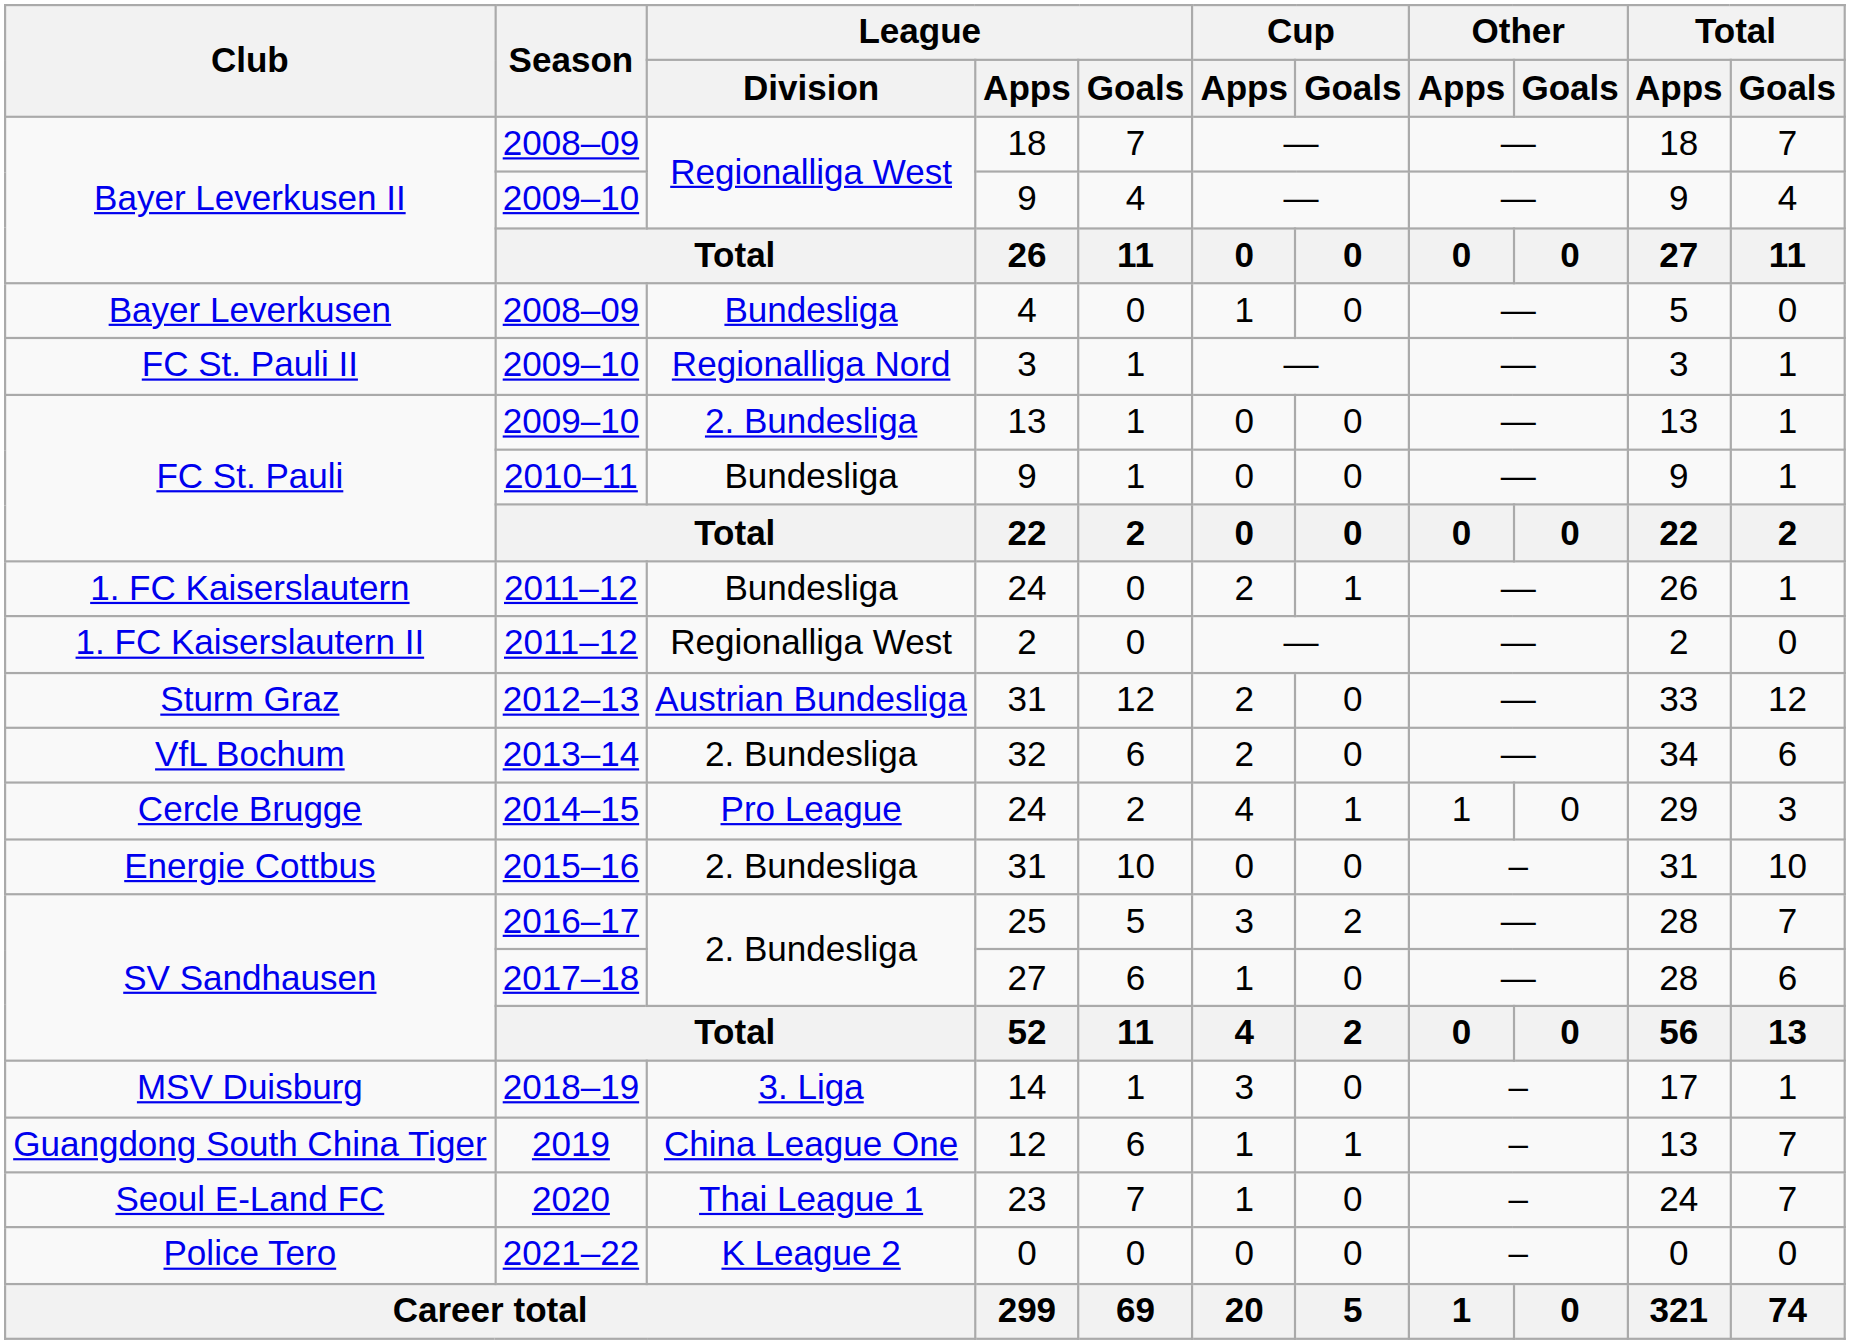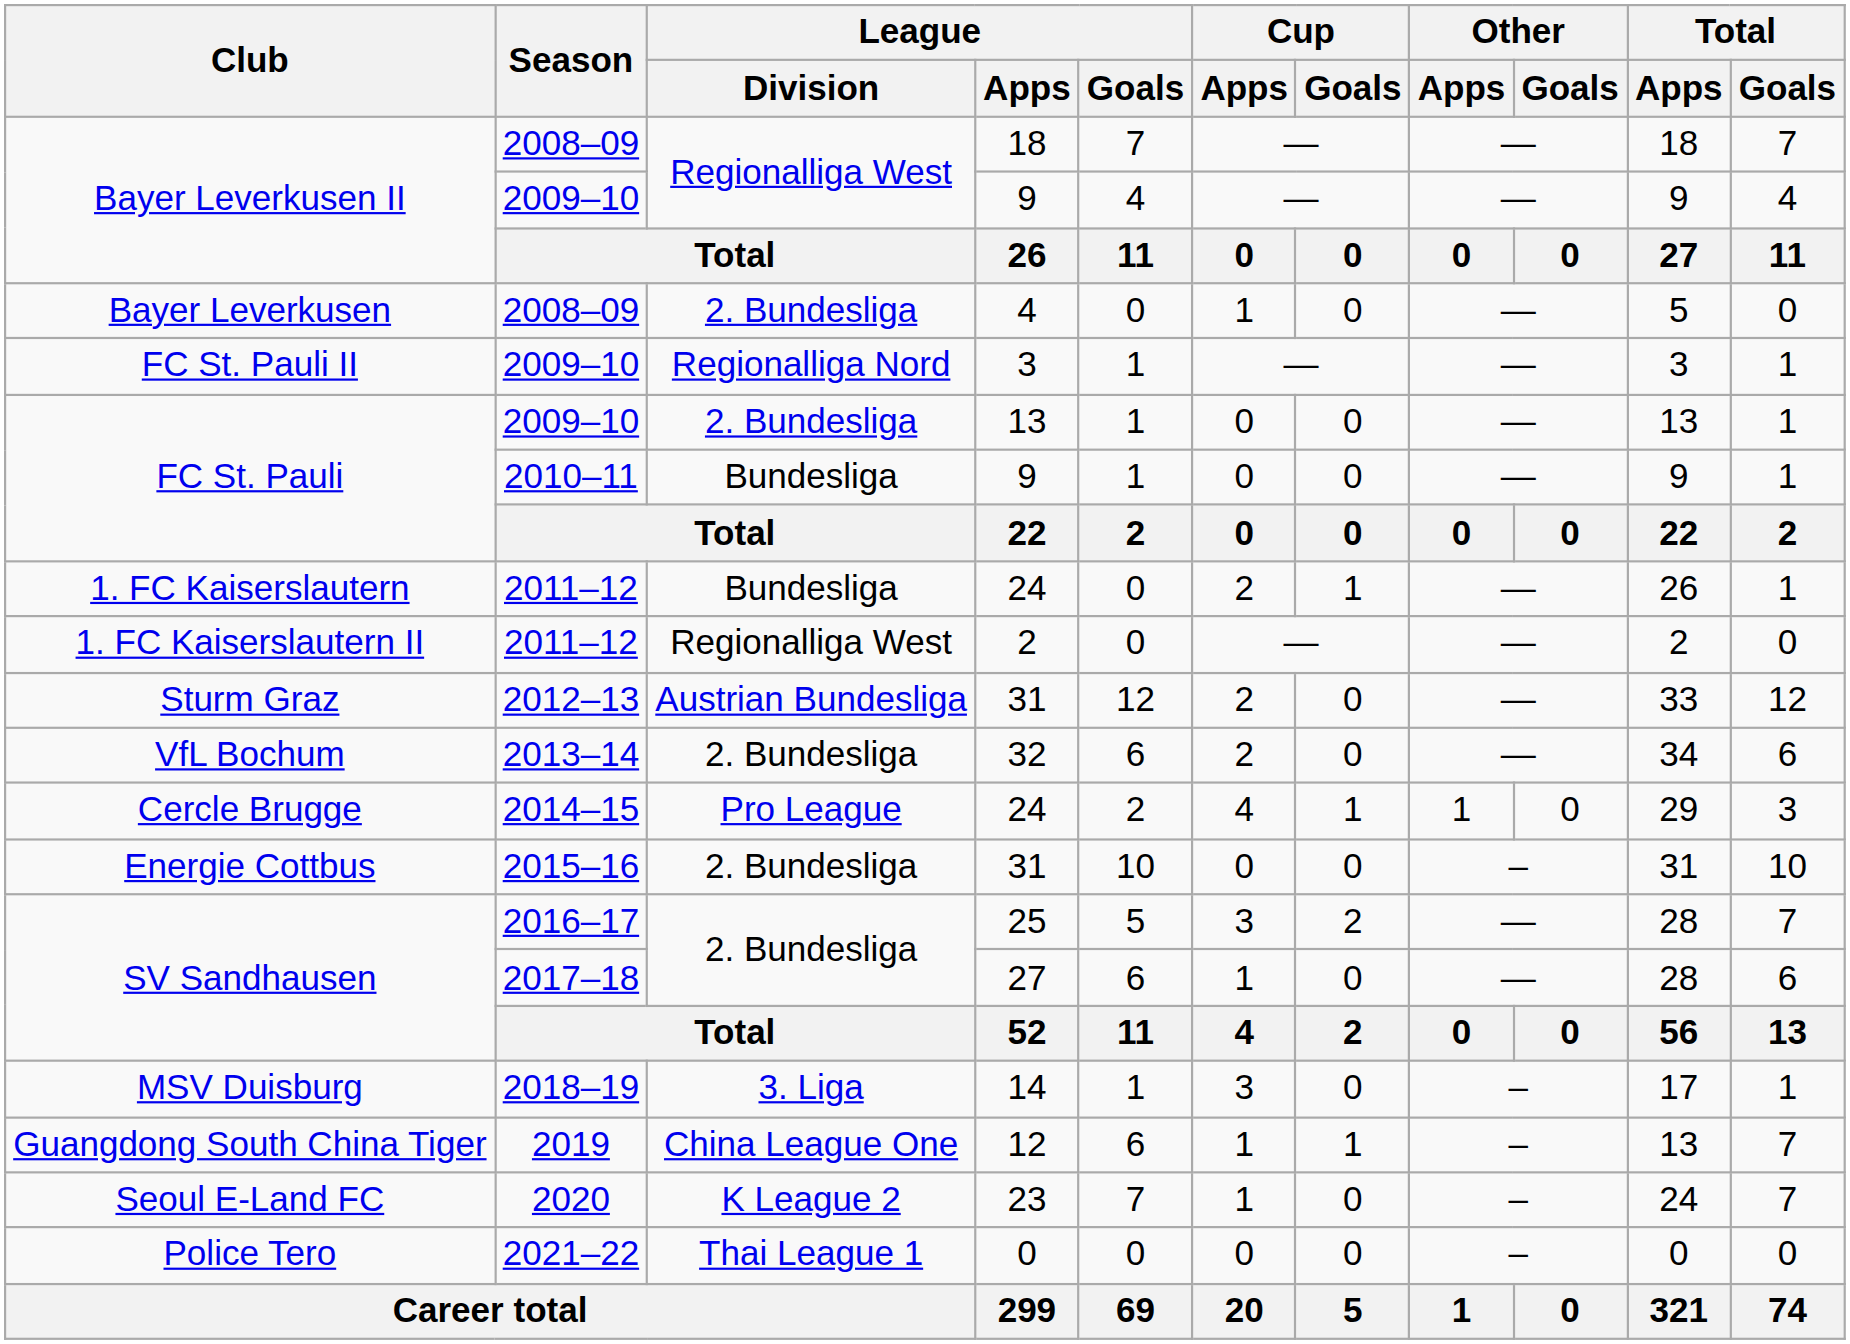Bayer Leverkusen | League / Division: Bundesliga -> 2. Bundesliga
Seoul E-Land FC | League / Division: Thai League 1 -> K League 2
Police Tero | League / Division: K League 2 -> Thai League 1
